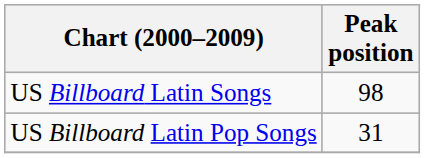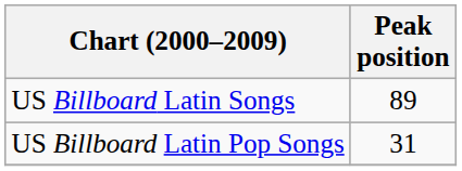US Billboard Latin Songs | Peak position: 98 -> 89
